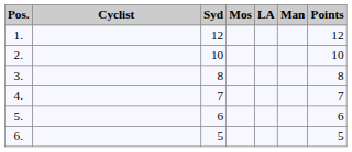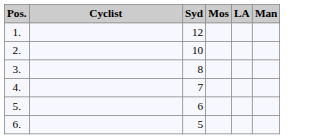- column: Points | 12 | 10 | 8 | 7 | 6 | 5
